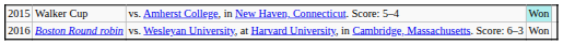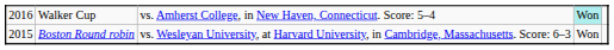Walker Cup | column 1: 2015 -> 2016
Boston Round robin | column 1: 2016 -> 2015
